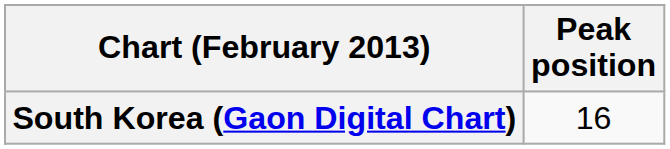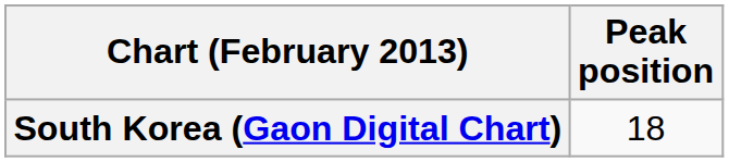South Korea (Gaon Digital Chart) | Peak position: 16 -> 18
